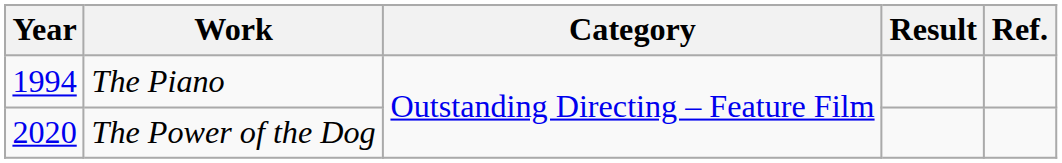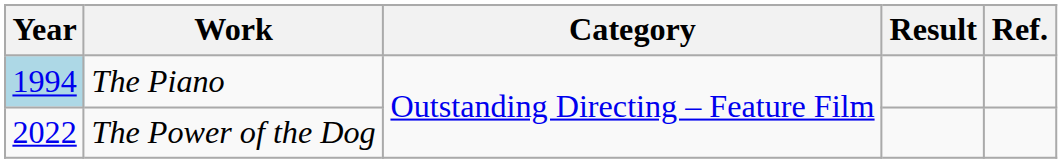The Piano | Year: no background -> lightblue background
The Power of the Dog | Year: 2020 -> 2022
